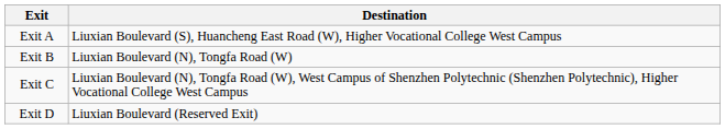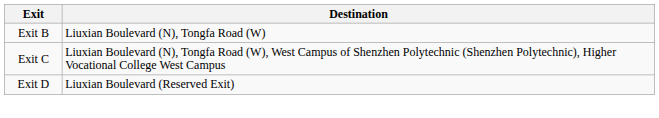- row: Exit A | Liuxian Boulevard (S), Huancheng East Road (W), Higher Vocational College West Campus
